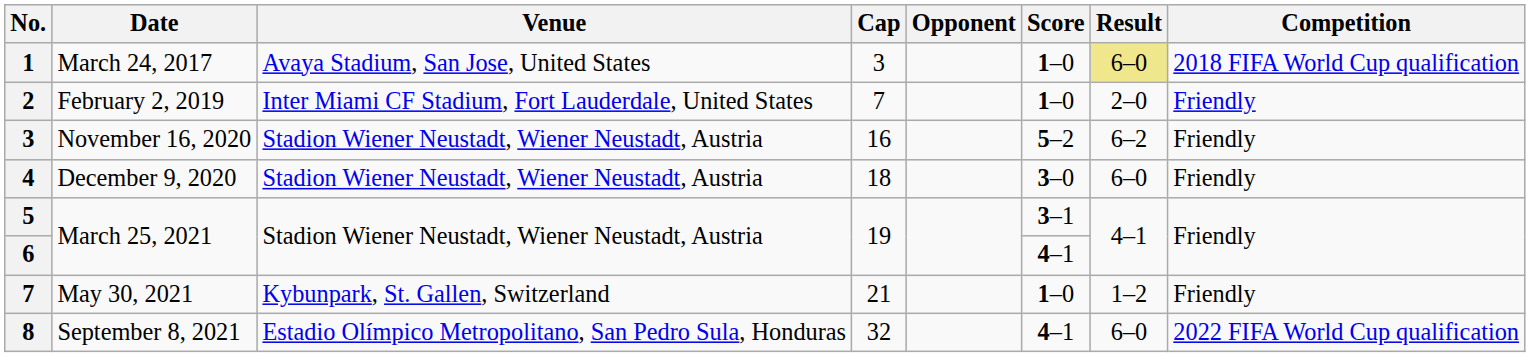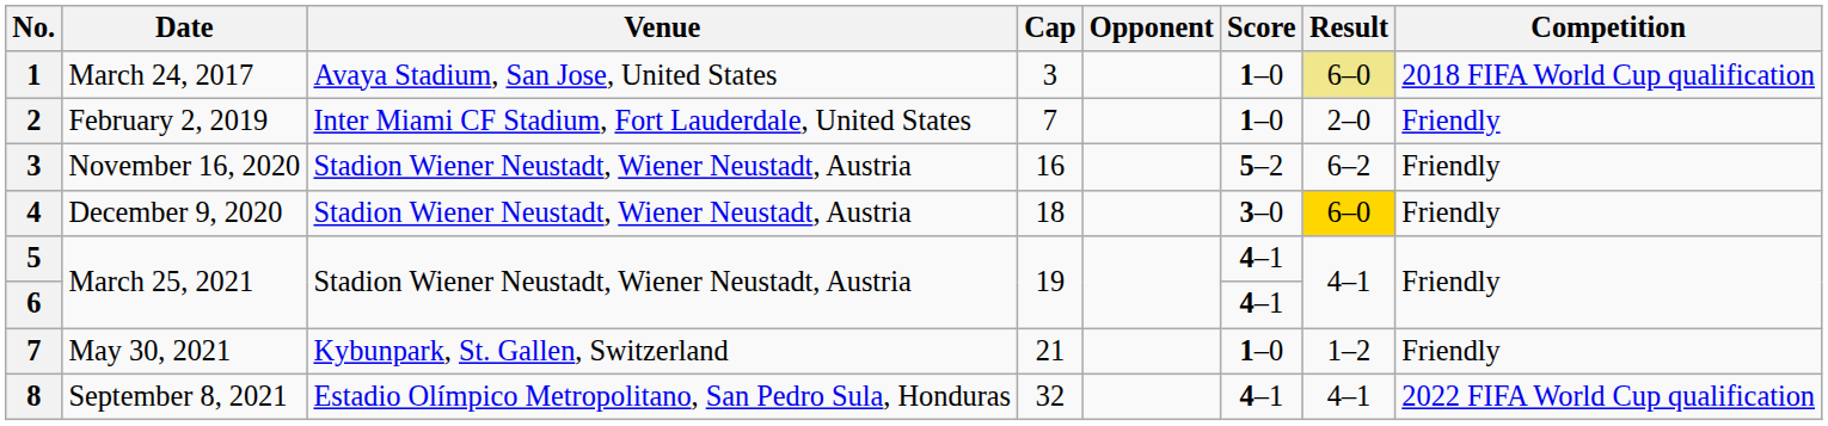4 | Result: no background -> gold background
5 | Score: 3–1 -> 4–1
8 | Result: 6–0 -> 4–1
